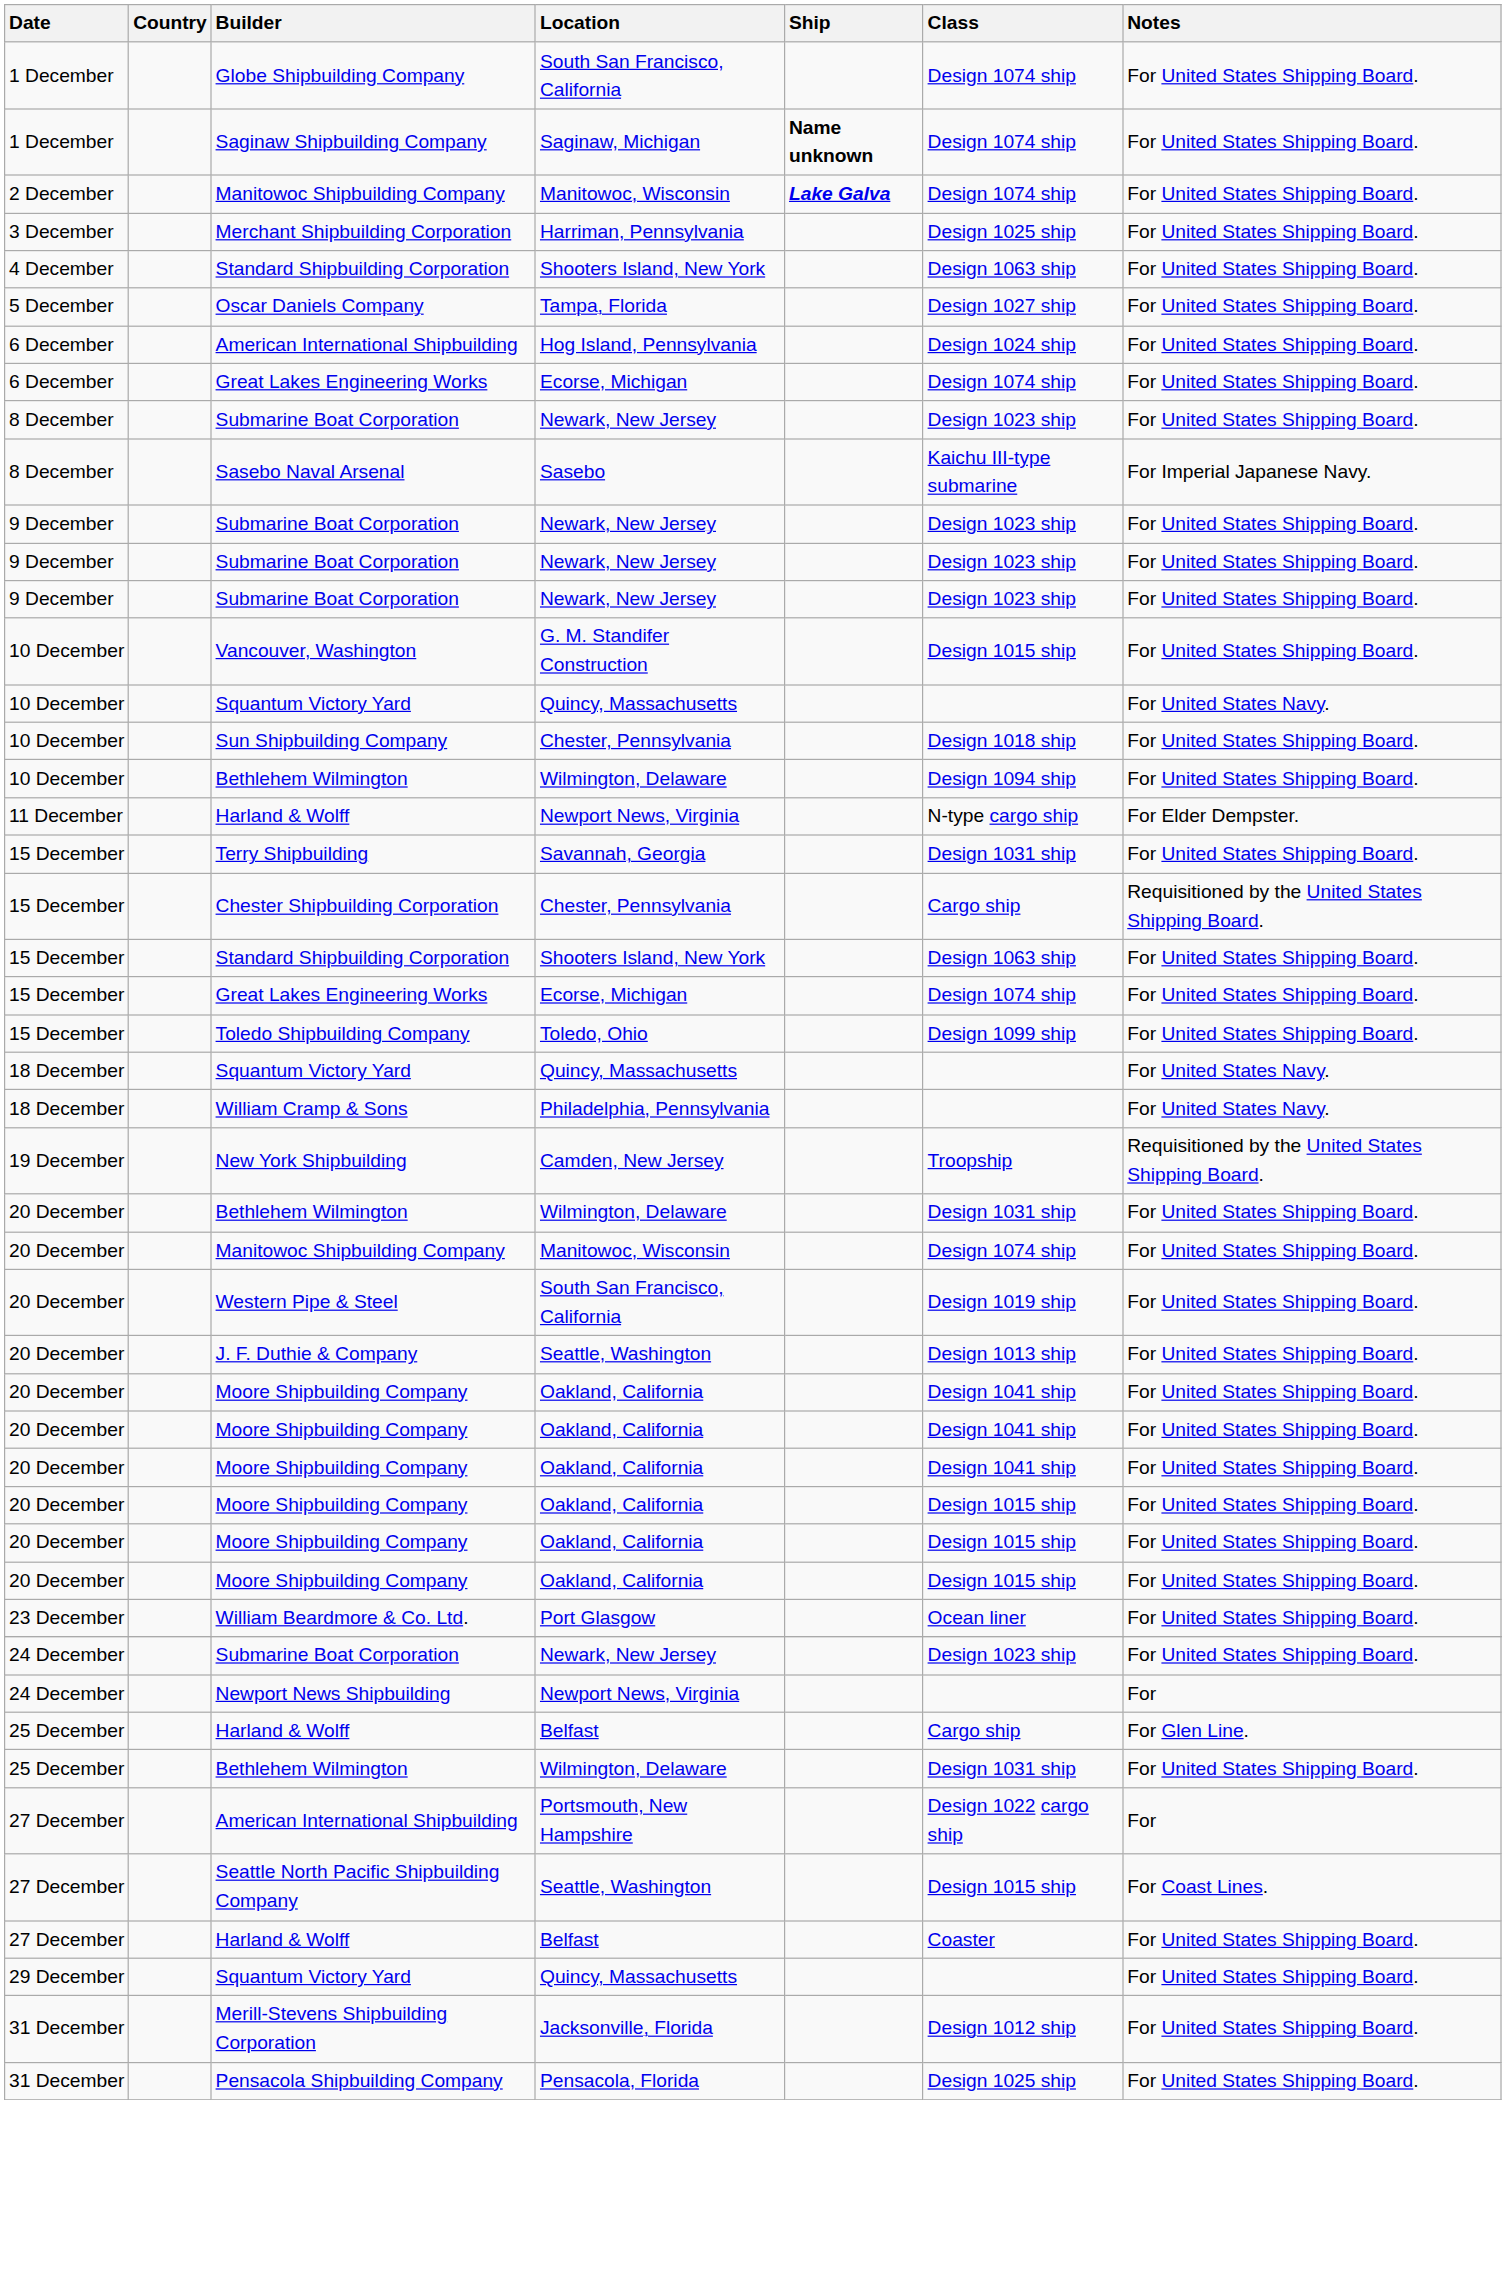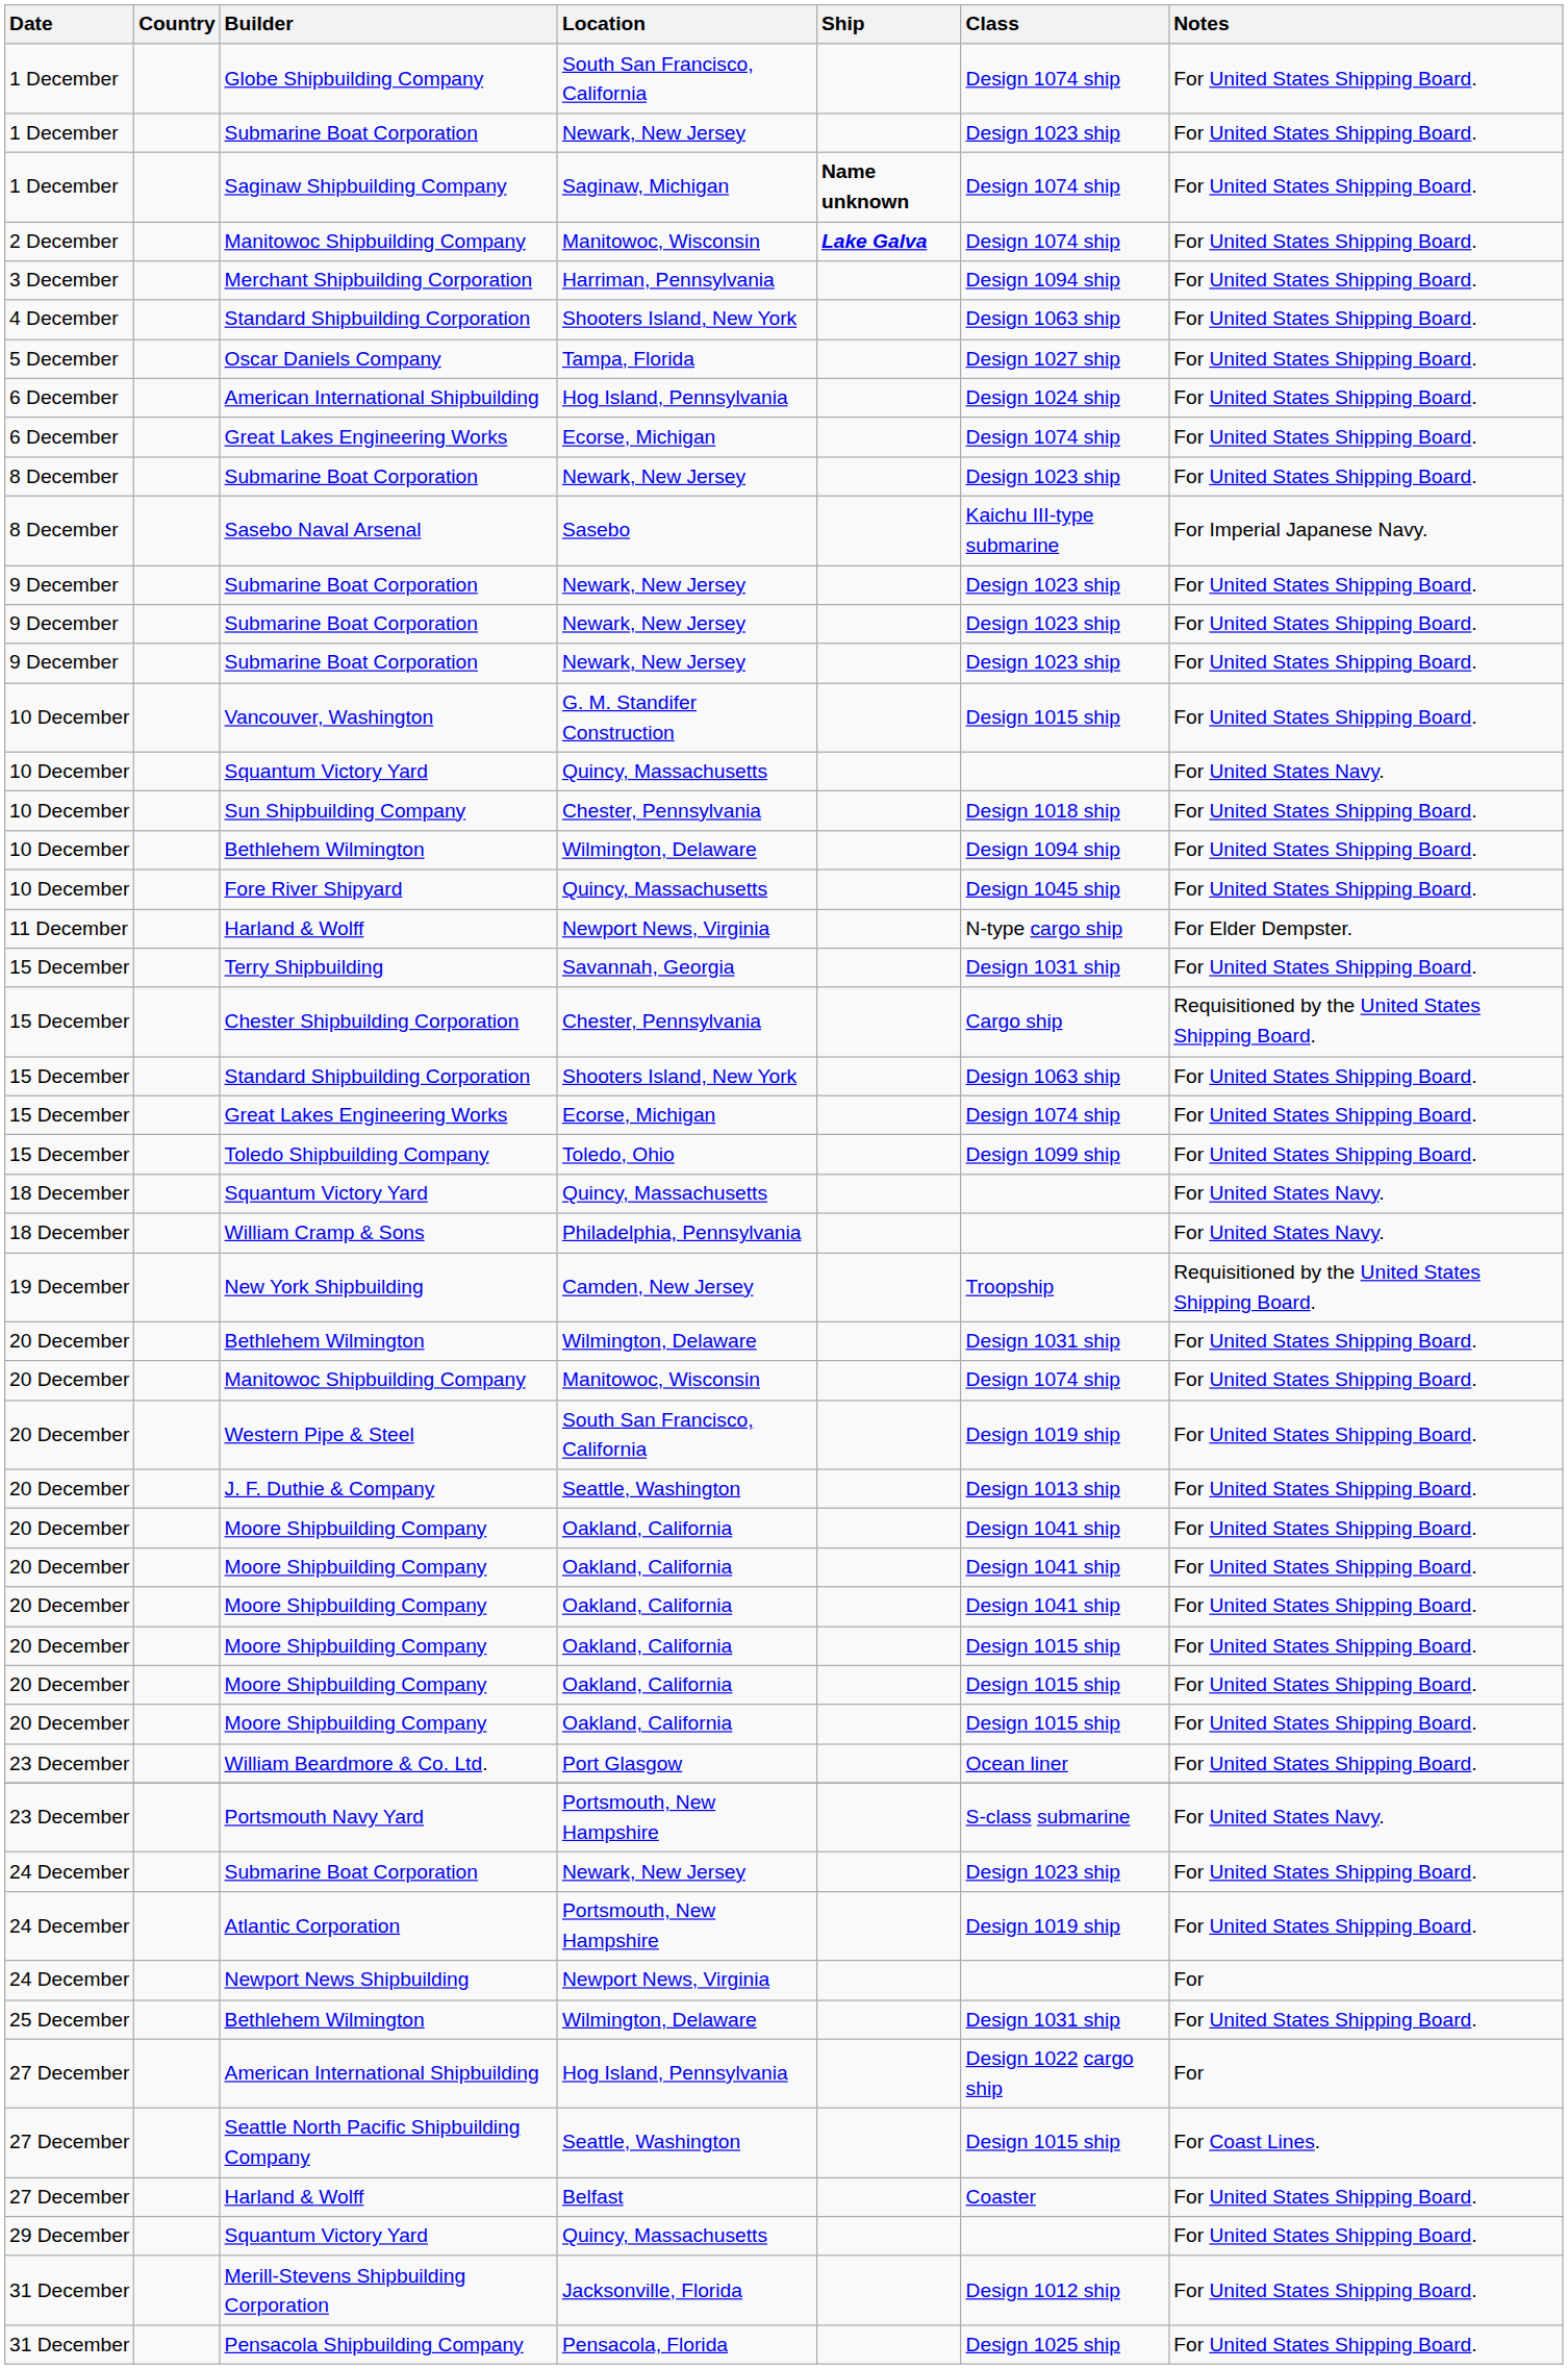+ row: 1 December | Submarine Boat Corporation | Newark, New Jersey | Design 1023 ship | For United States Shipping Board.
Merchant Shipbuilding Corporation | Class: Design 1025 ship -> Design 1094 ship
+ row: 10 December | Fore River Shipyard | Quincy, Massachusetts | Design 1045 ship | For United States Shipping Board.
+ row: 23 December | Portsmouth Navy Yard | Portsmouth, New Hampshire | S-class submarine | For United States Navy.
+ row: 24 December | Atlantic Corporation | Portsmouth, New Hampshire | Design 1019 ship | For United States Shipping Board.
- row: 25 December | Harland & Wolff | Belfast | Cargo ship | For Glen Line.
27 December / American International Shipbuilding | Location: Portsmouth, New Hampshire -> Hog Island, Pennsylvania
